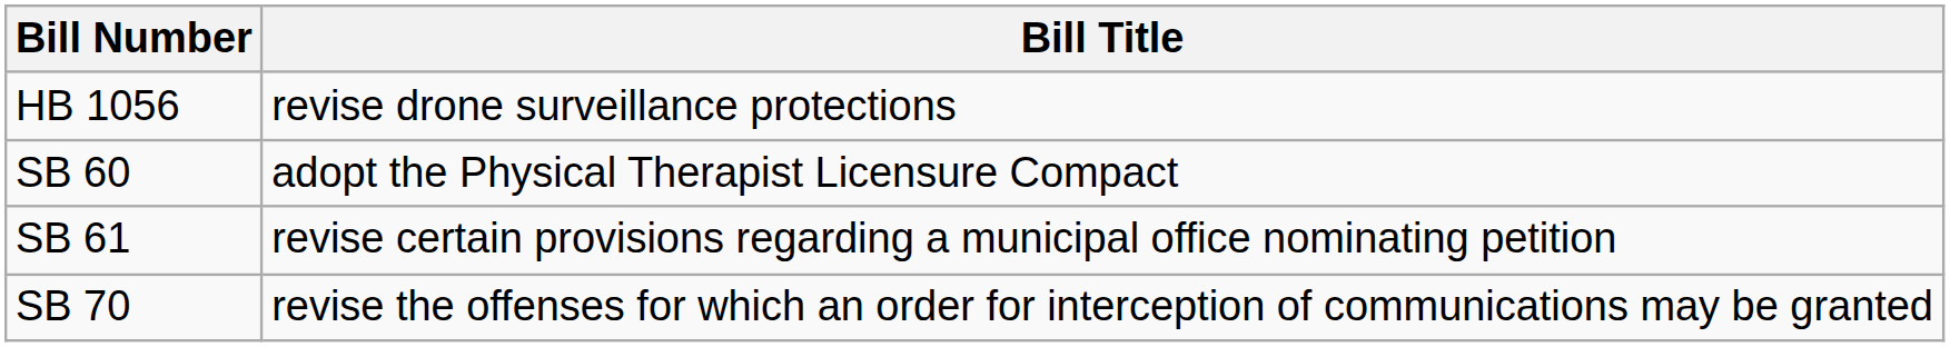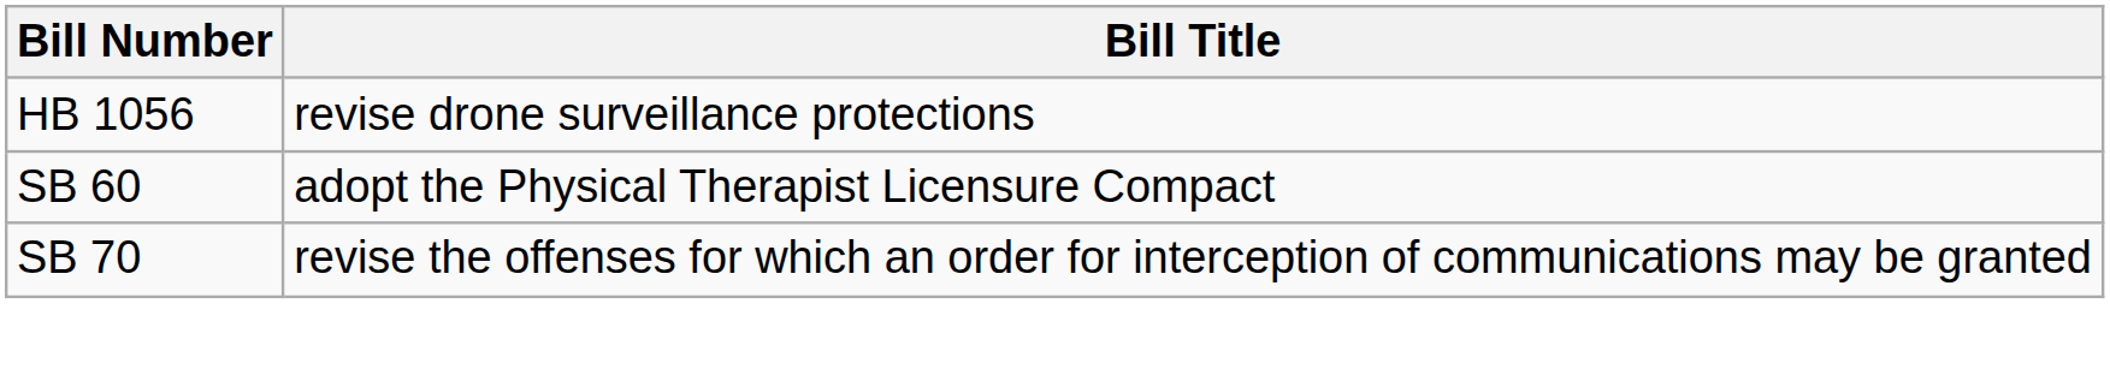- row: SB 61 | revise certain provisions regarding a municipal office nominating petition
